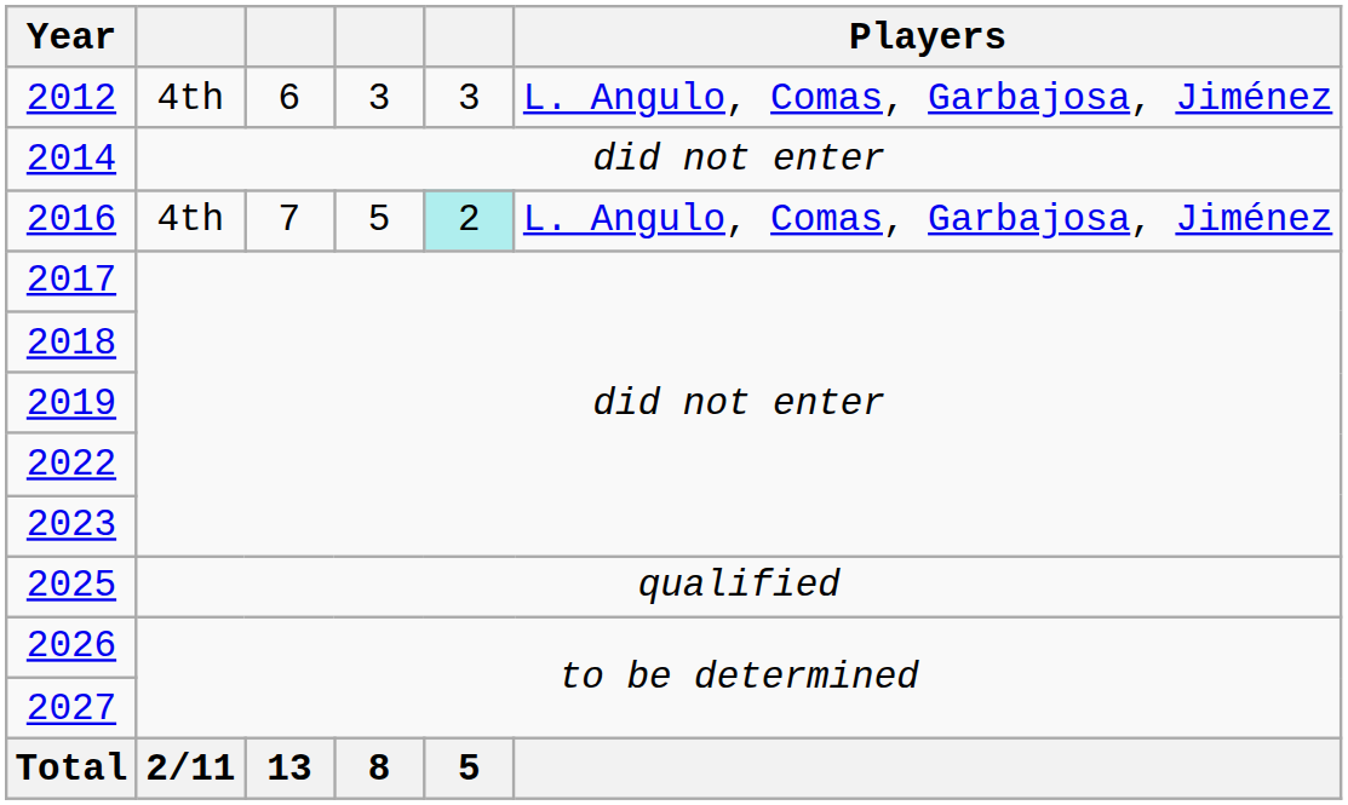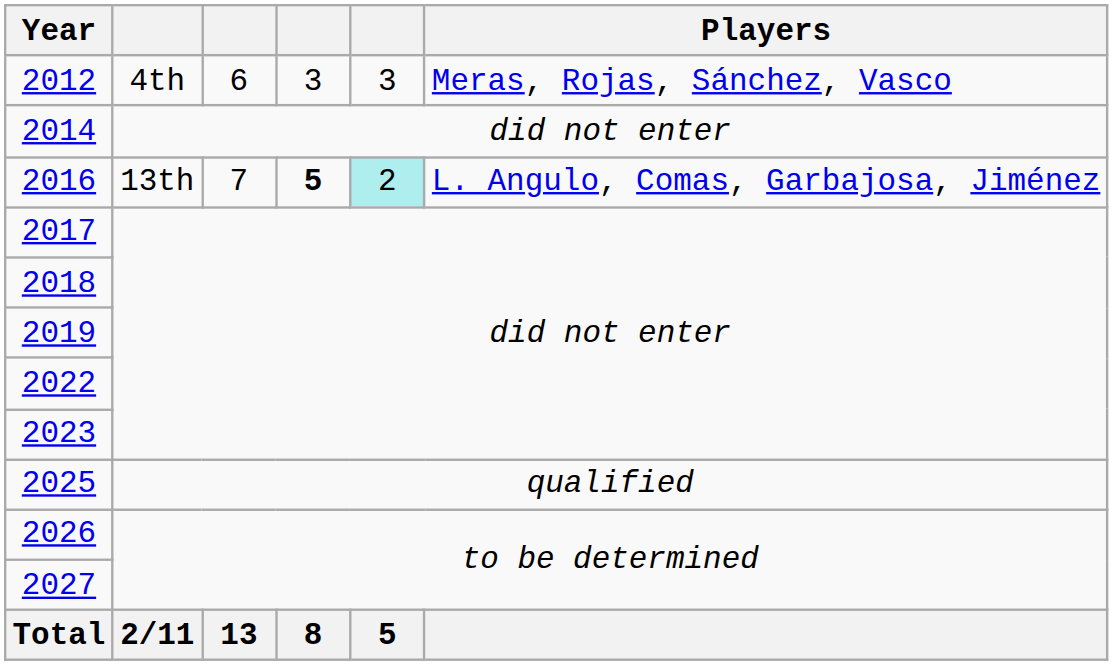2012 | Players: L. Angulo, Comas, Garbajosa, Jiménez -> Meras, Rojas, Sánchez, Vasco
2016 | column 2: 4th -> 13th
2016 | column 4: normal -> bold
